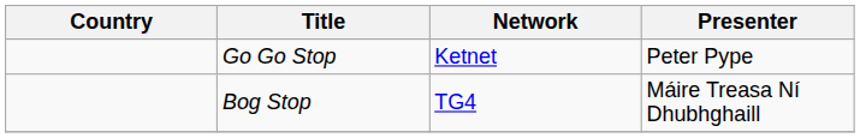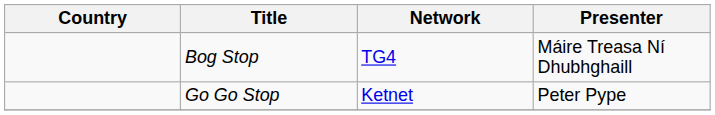rows swapped: Go Go Stop <-> Bog Stop
